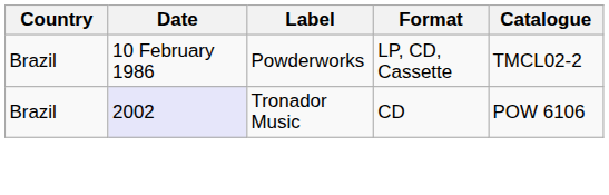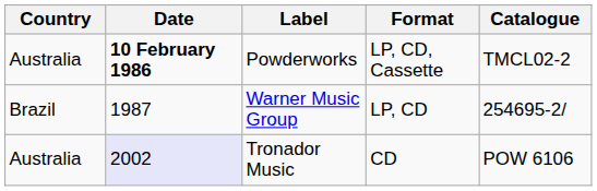Powderworks | Country: Brazil -> Australia
Powderworks | Date: normal -> bold
+ row: Brazil | 1987 | Warner Music Group | LP, CD | 254695-2/
Tronador Music | Country: Brazil -> Australia
